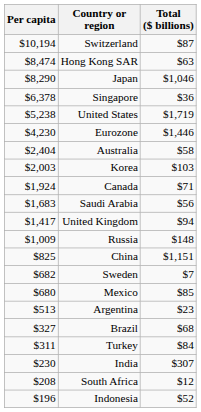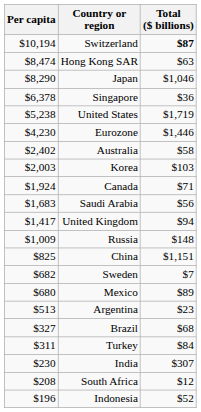Switzerland | Total ($ billions): normal -> bold
Australia | Per capita: $2,404 -> $2,402
Mexico | Total ($ billions): $85 -> $89
